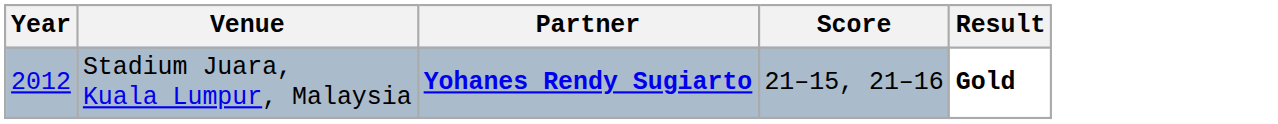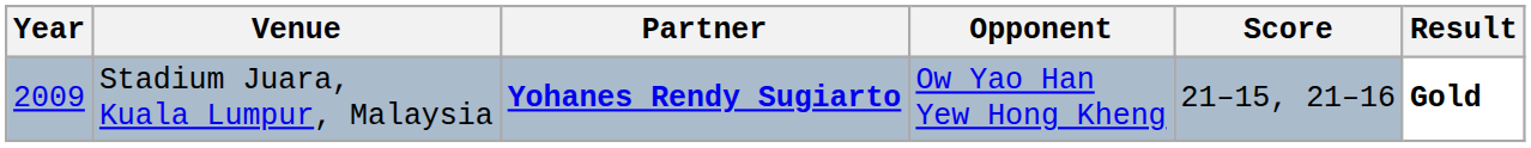+ column: Opponent | Ow Yao Han Yew Hong Kheng
Stadium Juara, Kuala Lumpur, Malaysia | Year: 2012 -> 2009
